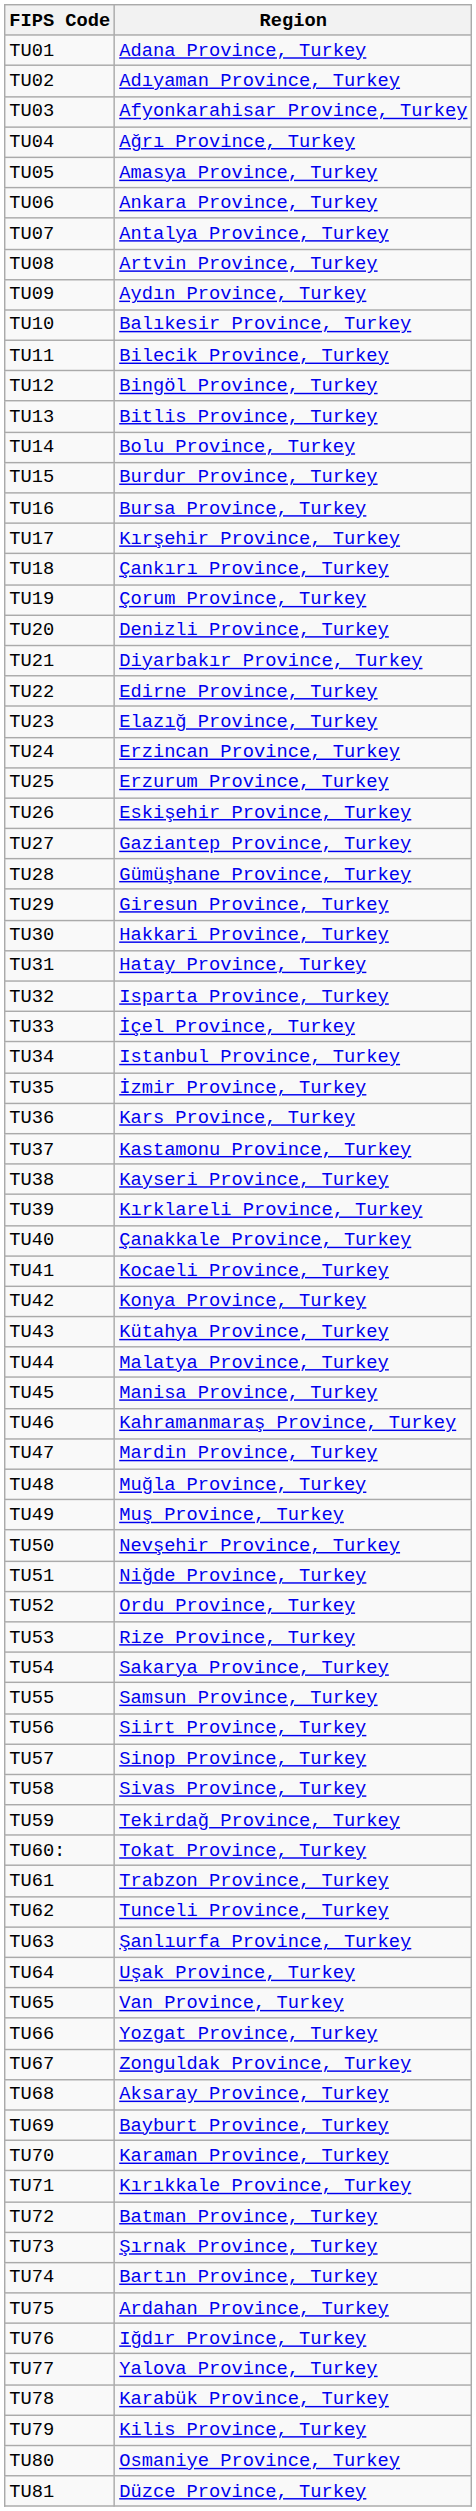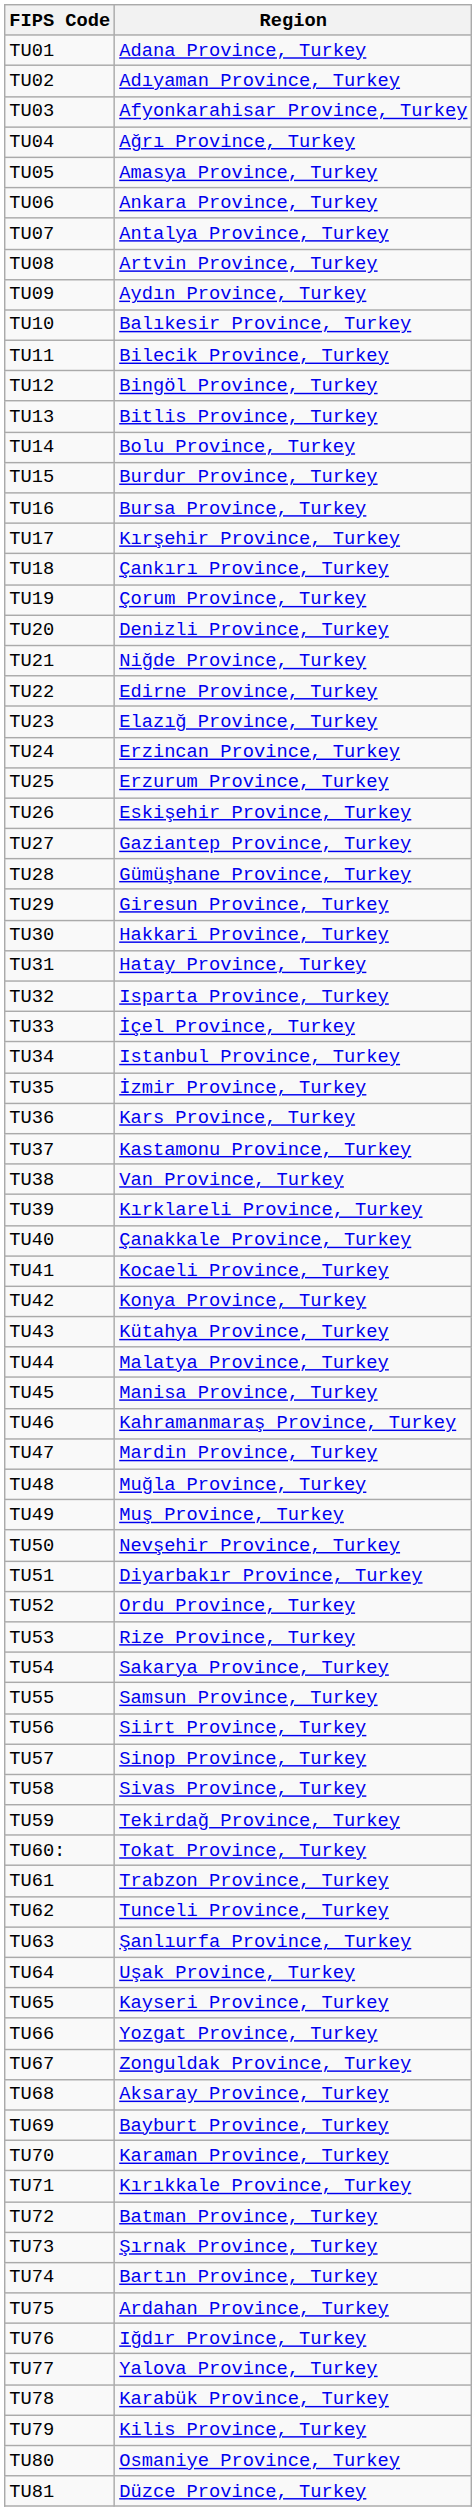TU21 | Region: Diyarbakır Province, Turkey -> Niğde Province, Turkey
TU38 | Region: Kayseri Province, Turkey -> Van Province, Turkey
TU51 | Region: Niğde Province, Turkey -> Diyarbakır Province, Turkey
TU65 | Region: Van Province, Turkey -> Kayseri Province, Turkey
